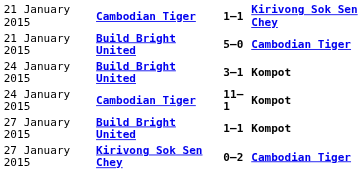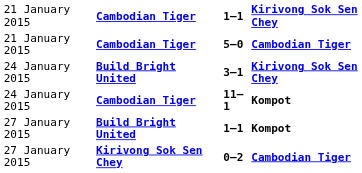5–0 | column 2: Build Bright United -> Cambodian Tiger
3–1 | column 4: Kompot -> Kirivong Sok Sen Chey
